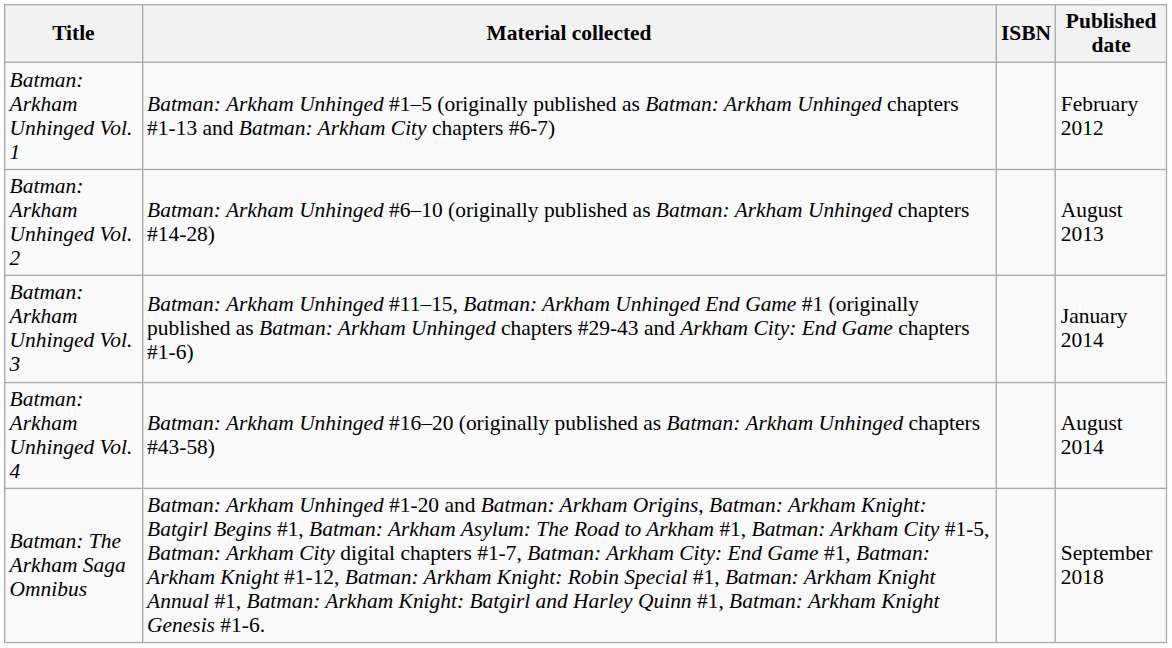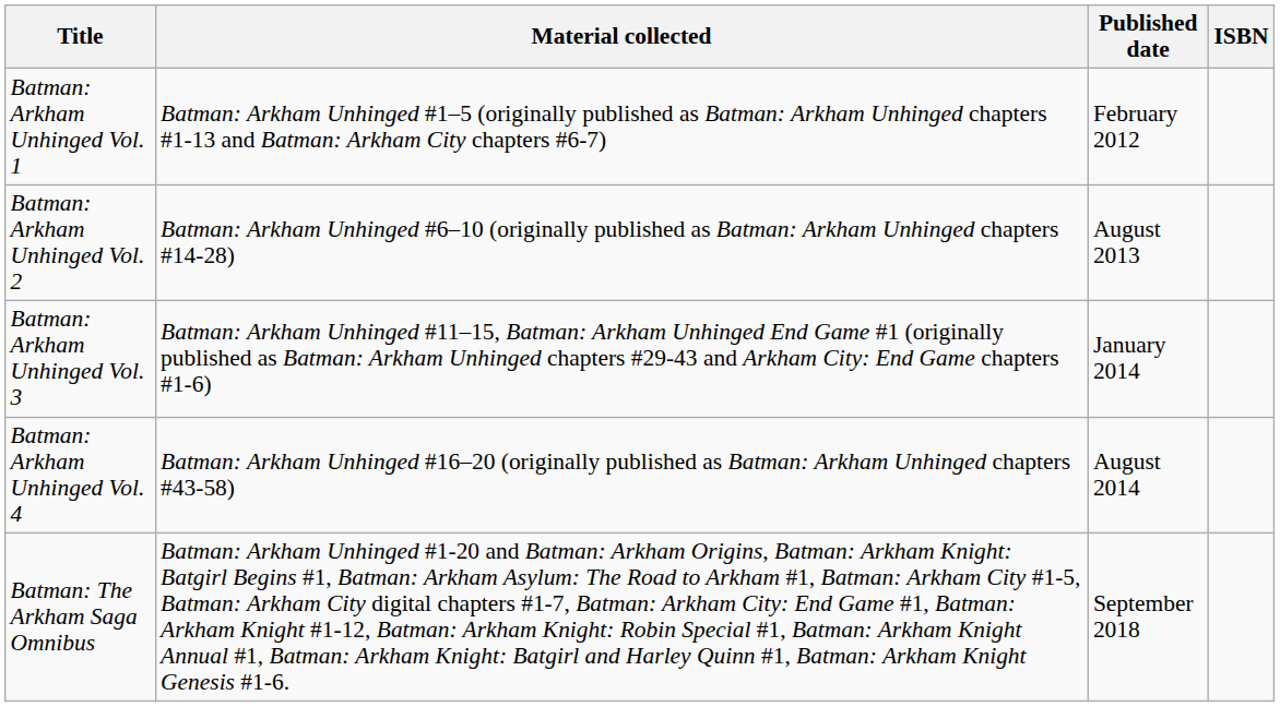columns swapped: Published date <-> ISBN
